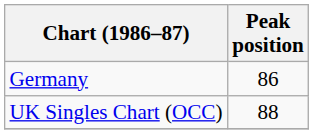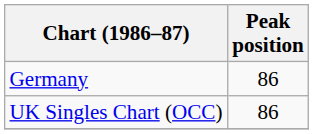UK Singles Chart (OCC) | Peak position: 88 -> 86
